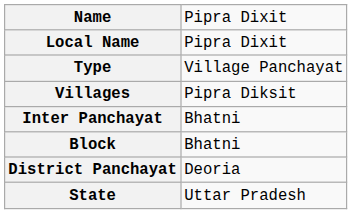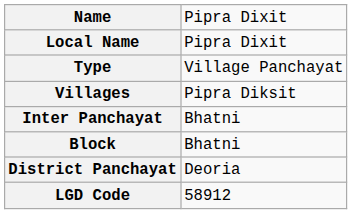- row: State | Uttar Pradesh
+ row: LGD Code | 58912
